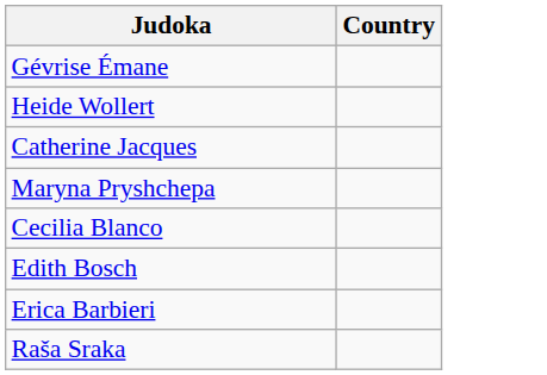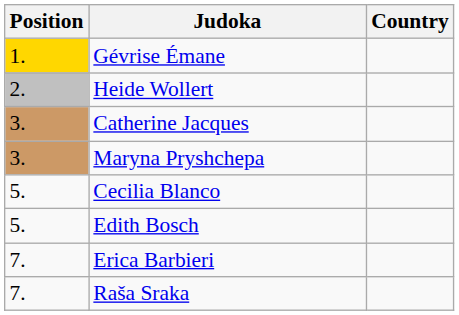+ column: Position | 1. | 2. | 3. | 3. | 5. | 5. | 7. | 7.
